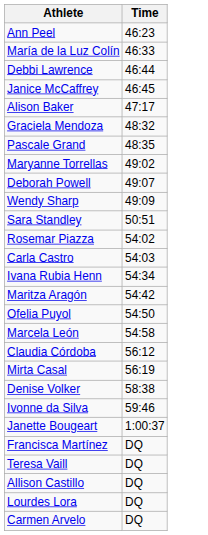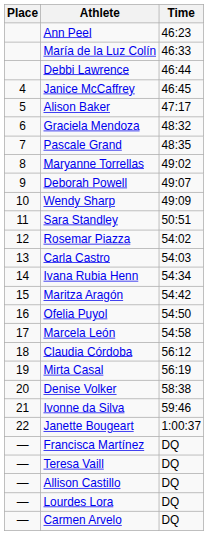+ column: Place | 4 | 5 | 6 | 7 | 8 | 9 | 10 | 11 | 12 | 13 | 14 | 15 | 16 | 17 | 18 | 19 | 20 | 21 | 22 | — | — | — | — | —
